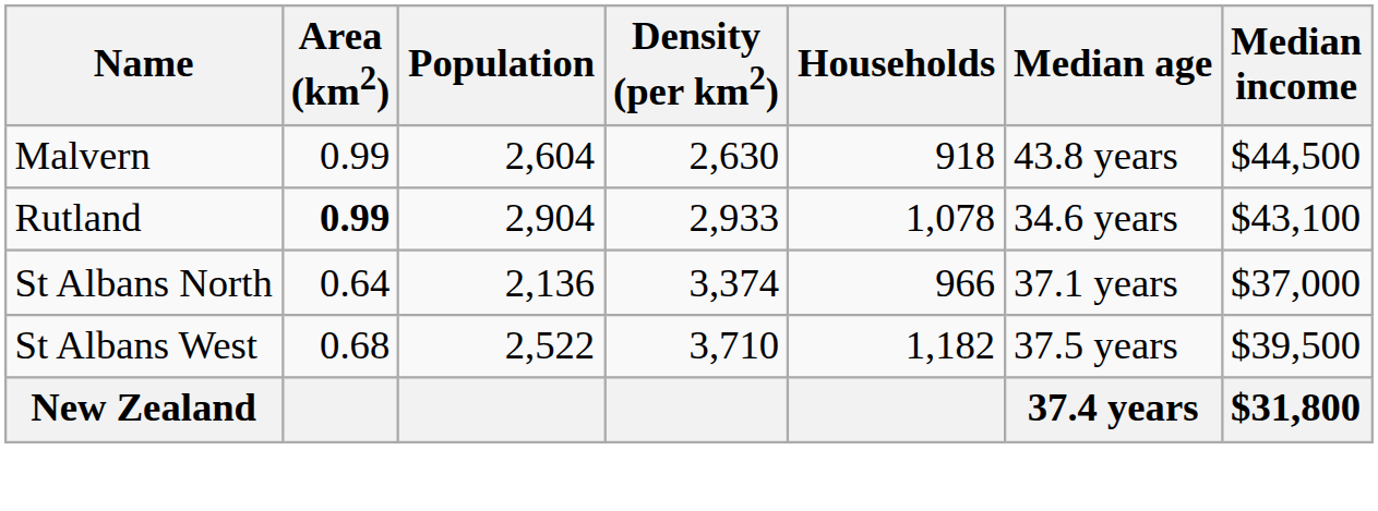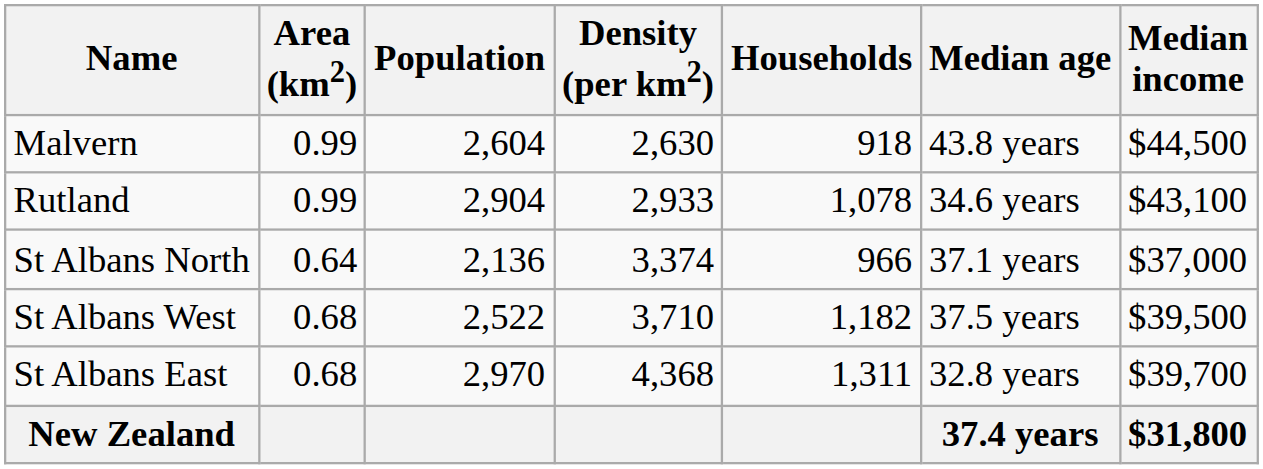Rutland | Area (km2): bold -> normal
+ row: St Albans East | 0.68 | 2,970 | 4,368 | 1,311 | 32.8 years | $39,700
